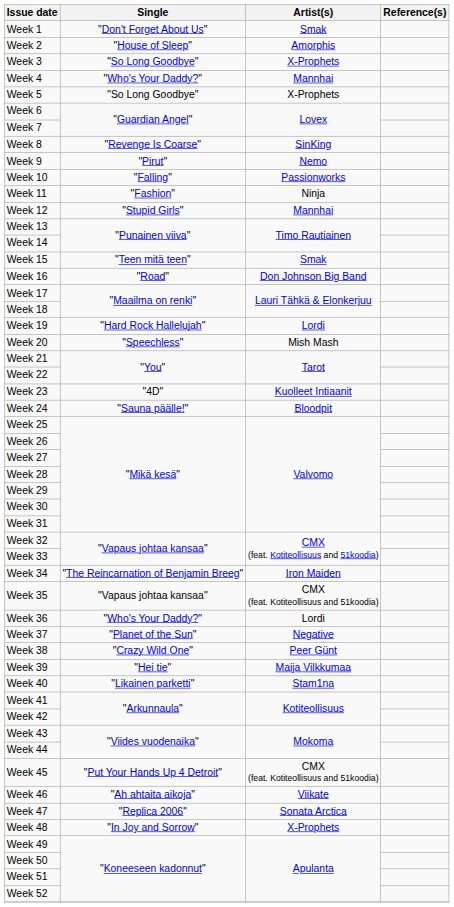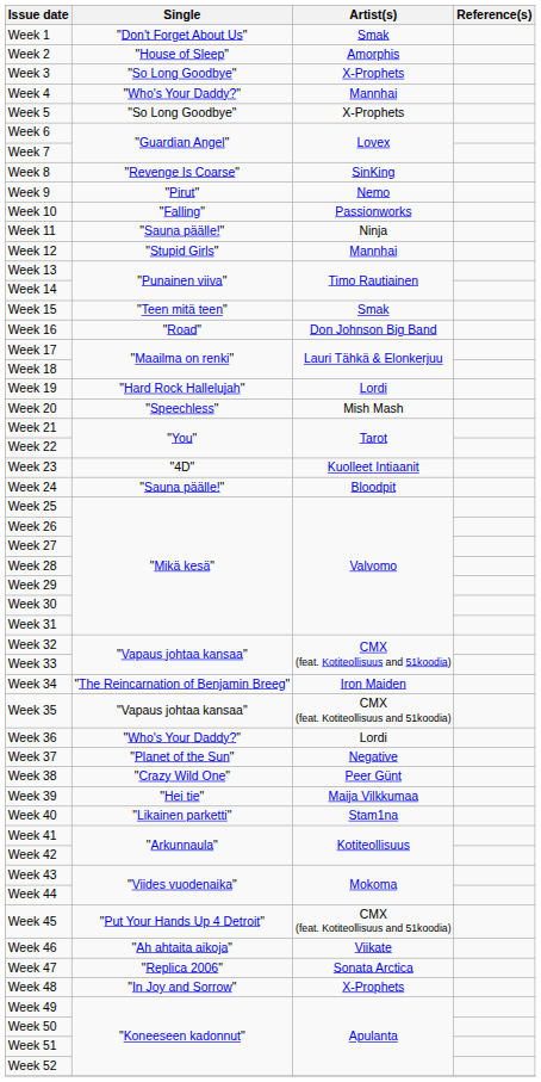Week 11 | Single: "Fashion" -> "Sauna päälle!"
